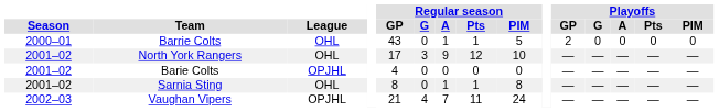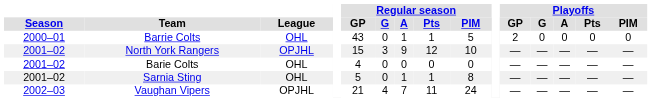North York Rangers | League: OHL -> OPJHL
North York Rangers | Regular season / GP: 17 -> 15
Barie Colts | League: OPJHL -> OHL
Sarnia Sting | Regular season / GP: 8 -> 5
